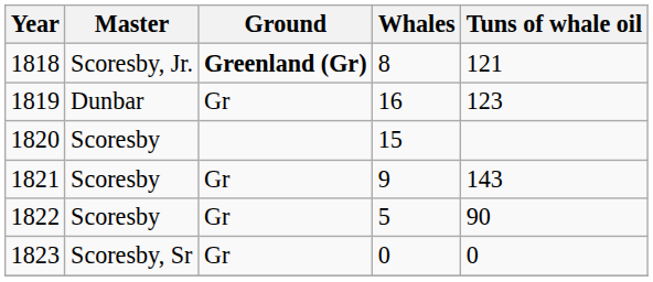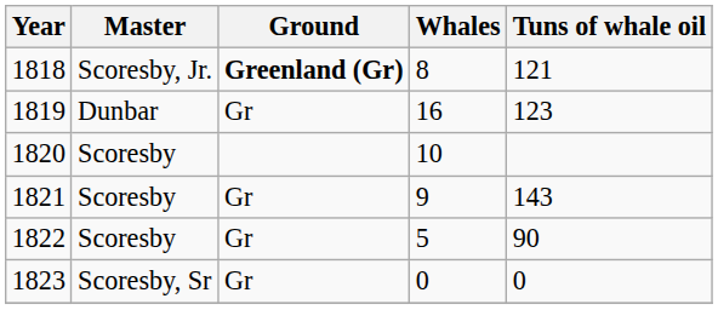1820 | Whales: 15 -> 10
